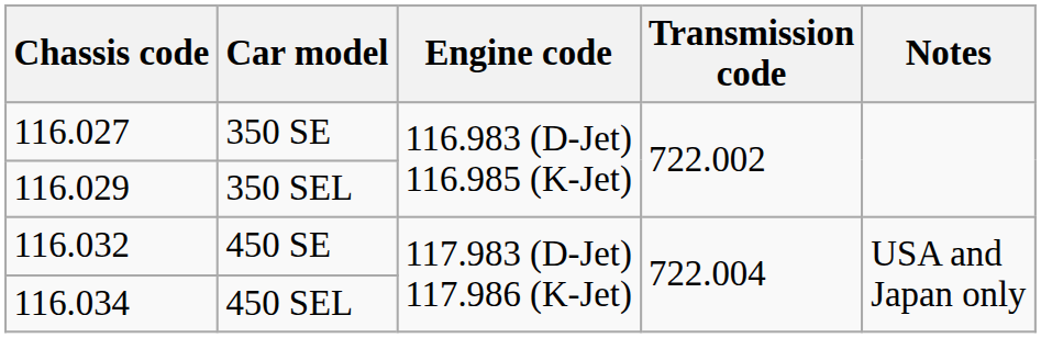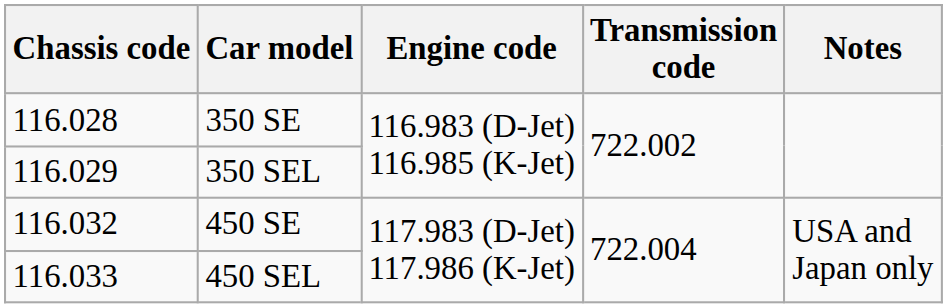350 SE | Chassis code: 116.027 -> 116.028
450 SEL | Chassis code: 116.034 -> 116.033
